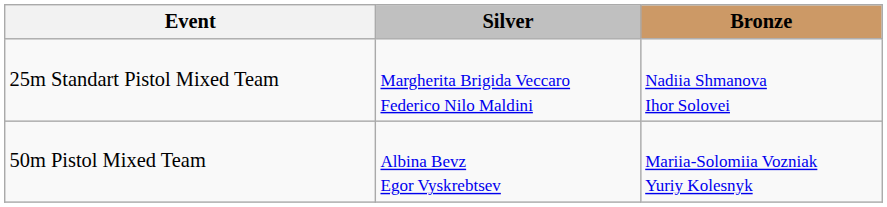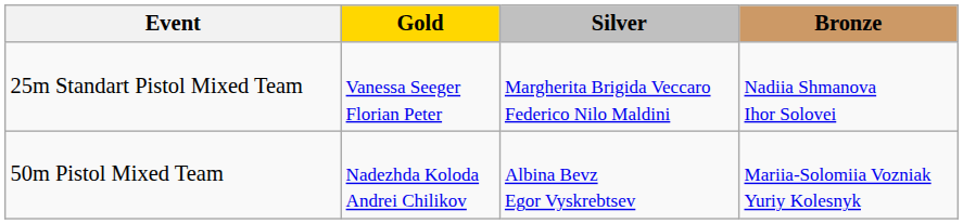+ column: Gold | Vanessa Seeger Florian Peter | Nadezhda Koloda Andrei Chilikov
